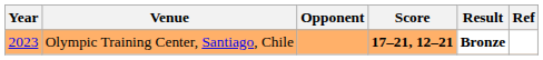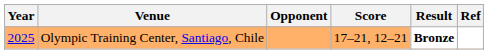Olympic Training Center, Santiago, Chile | Year: 2023 -> 2025
Olympic Training Center, Santiago, Chile | Score: bold -> normal
